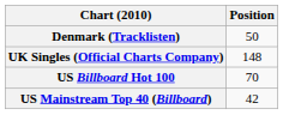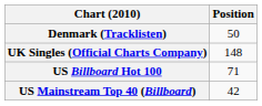US Billboard Hot 100 | Position: 70 -> 71
